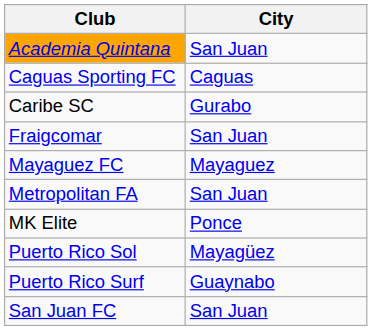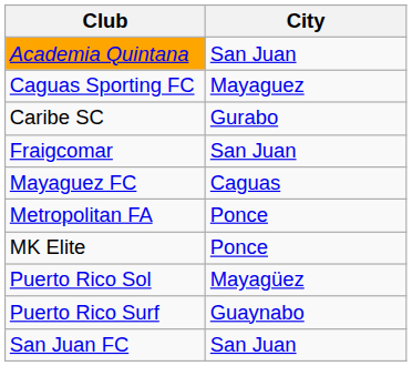Caguas Sporting FC | City: Caguas -> Mayaguez
Mayaguez FC | City: Mayaguez -> Caguas
Metropolitan FA | City: San Juan -> Ponce
